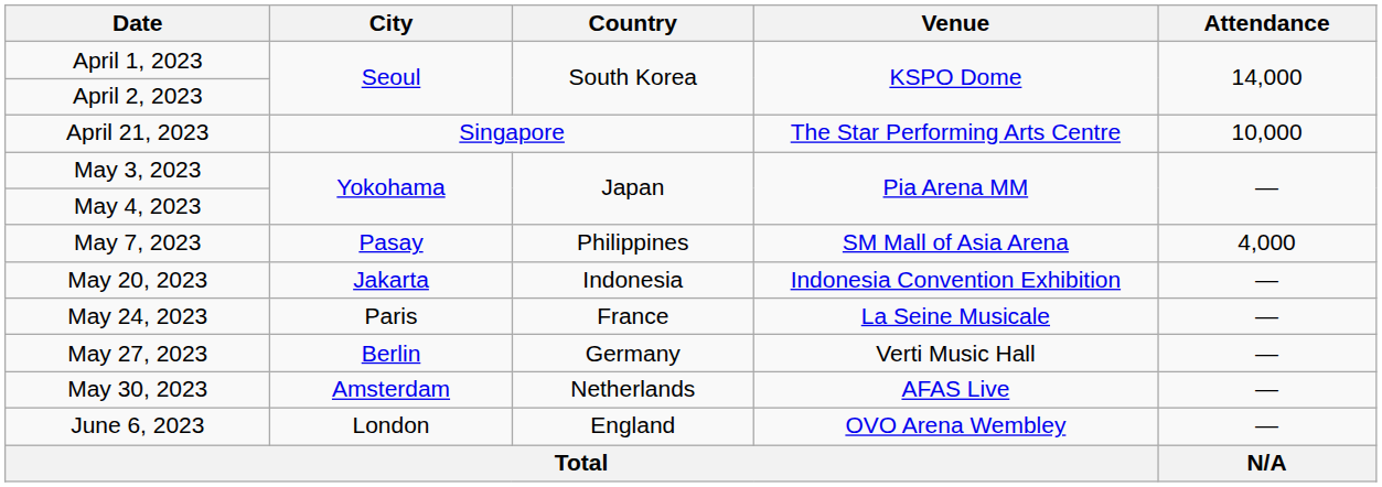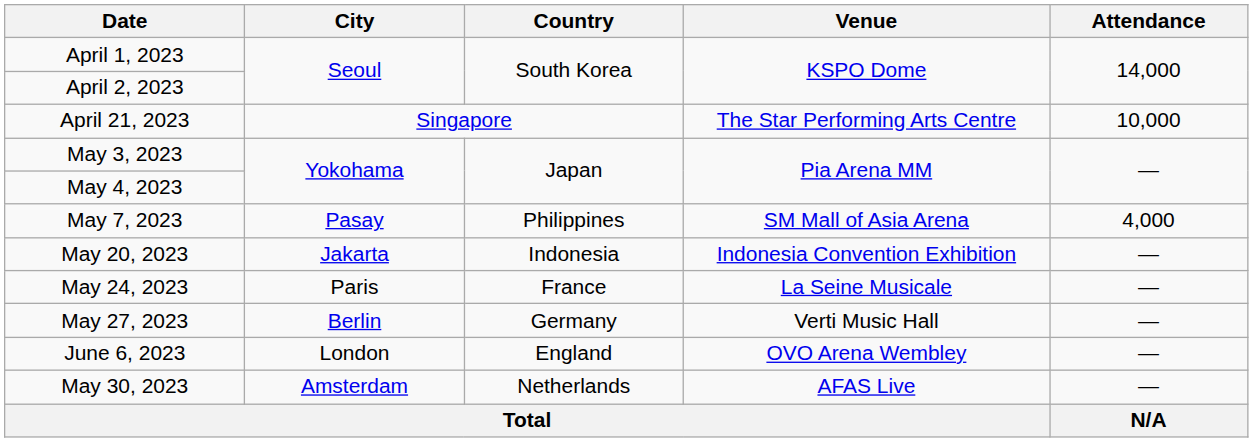rows swapped: May 30, 2023 <-> June 6, 2023
